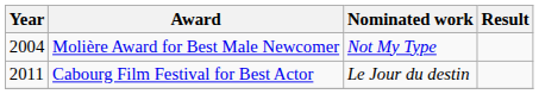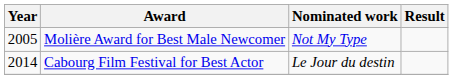Molière Award for Best Male Newcomer | Year: 2004 -> 2005
Cabourg Film Festival for Best Actor | Year: 2011 -> 2014
